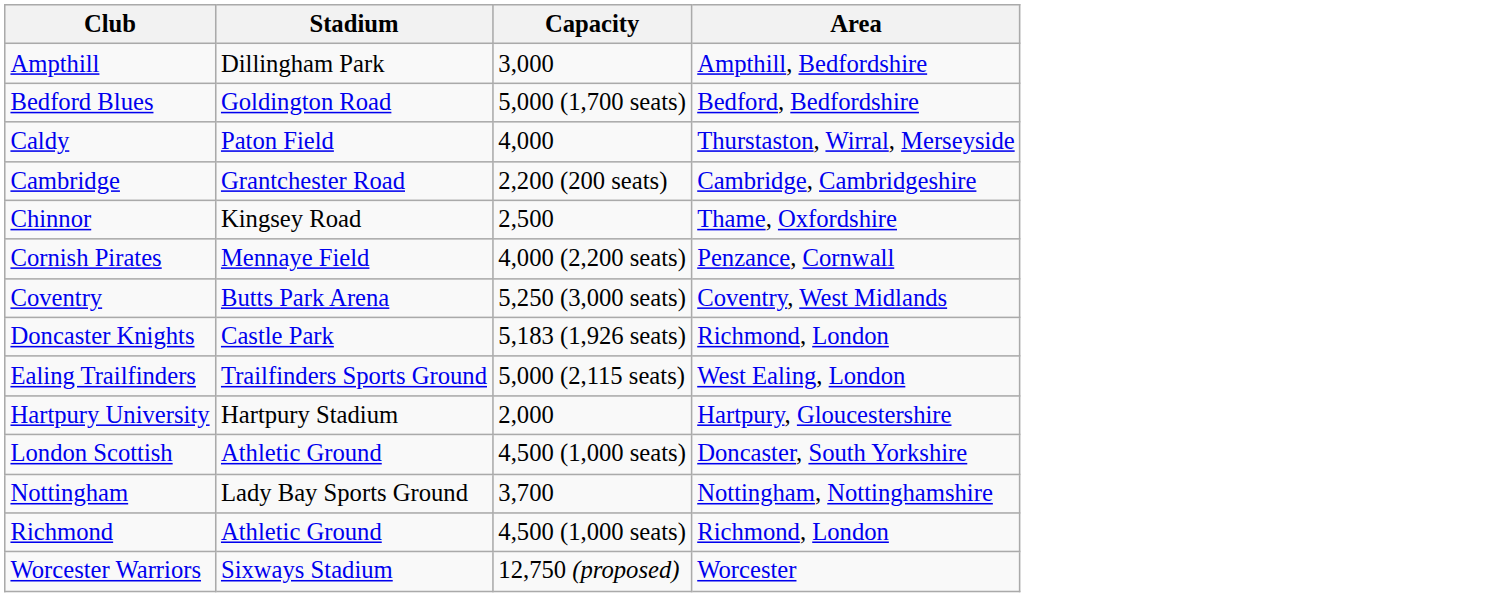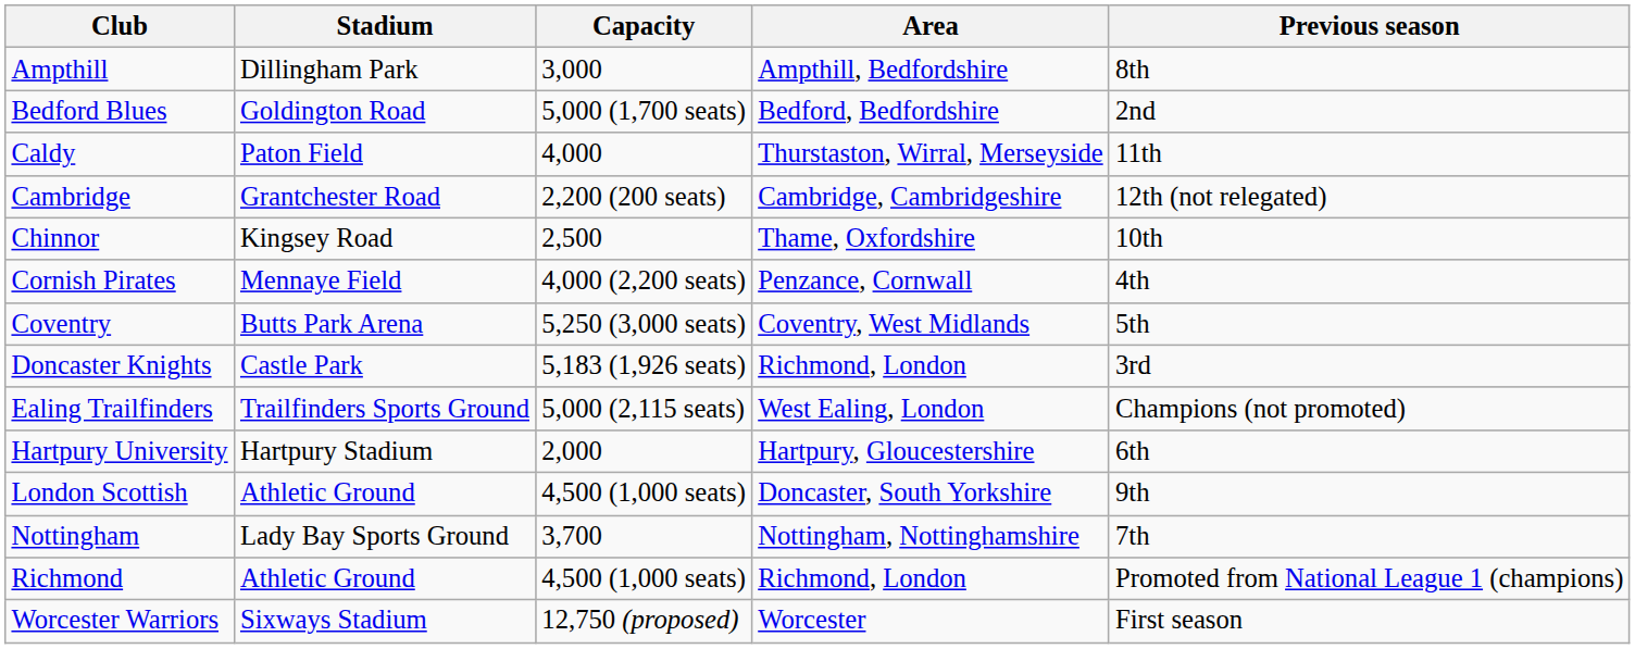+ column: Previous season | 8th | 2nd | 11th | 12th (not relegated) | 10th | 4th | 5th | 3rd | Champions (not promoted) | 6th | 9th | 7th | Promoted from National League 1 (champions) | First season
